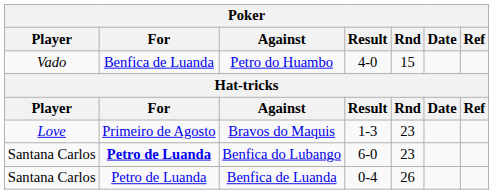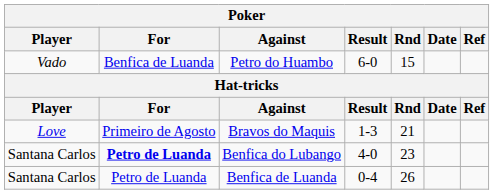Petro do Huambo | Result: 4-0 -> 6-0
Bravos do Maquis | Rnd: 23 -> 21
Benfica do Lubango | Result: 6-0 -> 4-0
